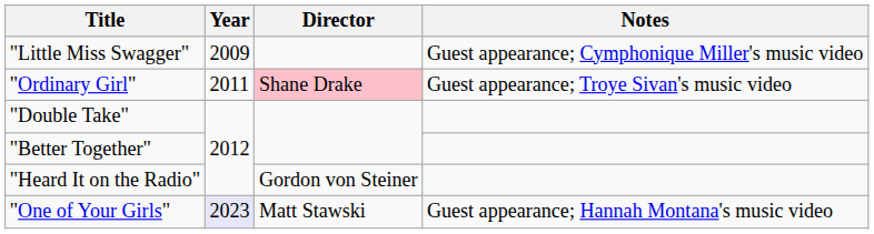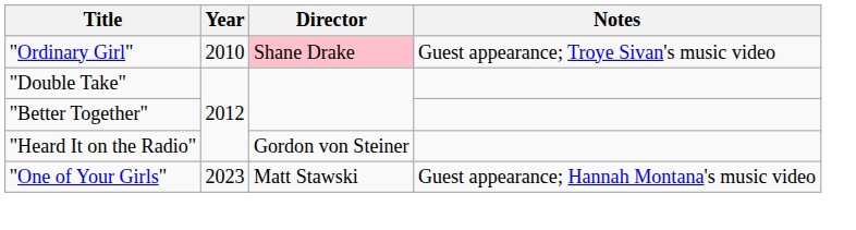- row: "Little Miss Swagger" | 2009 | Guest appearance; Cymphonique Miller's music video
"Ordinary Girl" | Year: 2011 -> 2010
"One of Your Girls" | Year: lavender background -> no background
